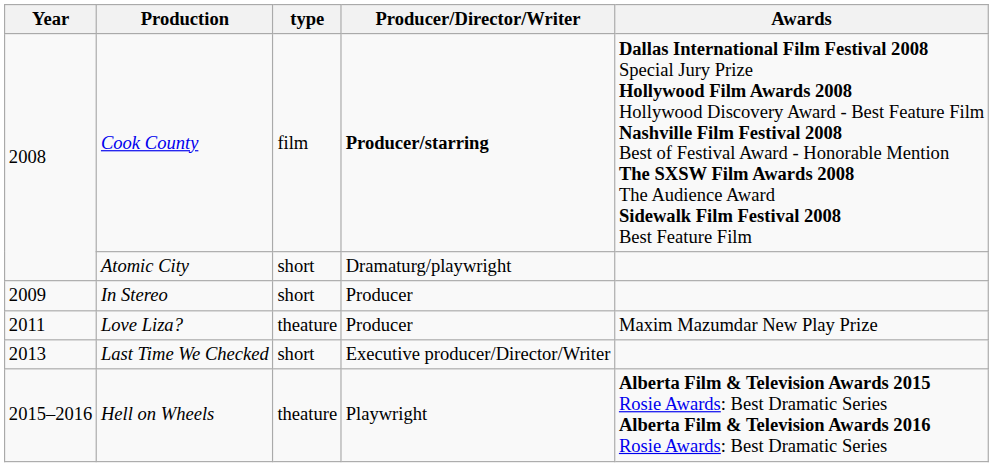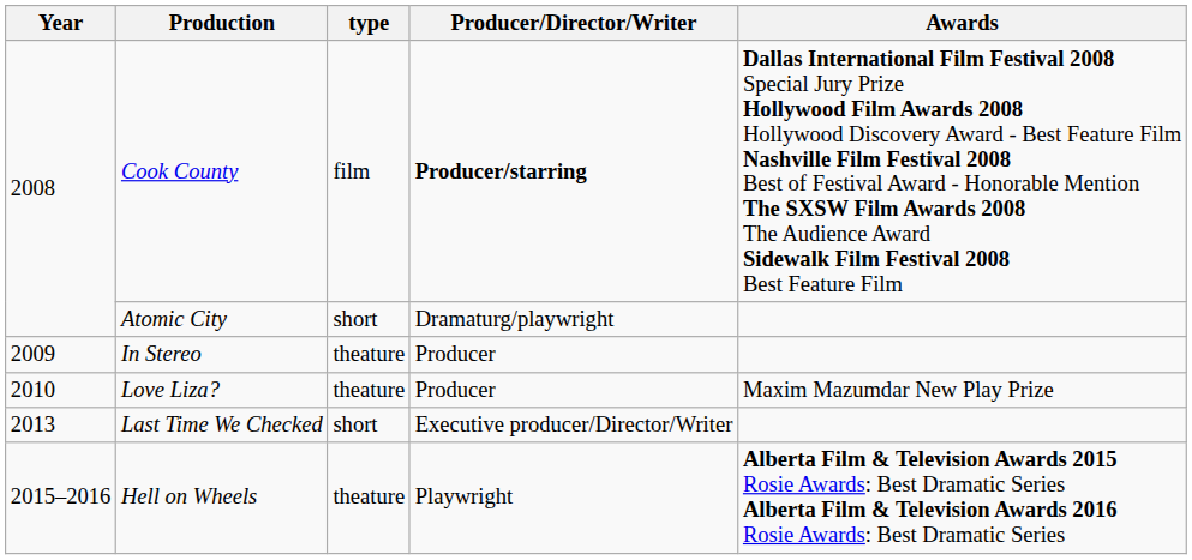In Stereo | type: short -> theature
Love Liza? | Year: 2011 -> 2010
